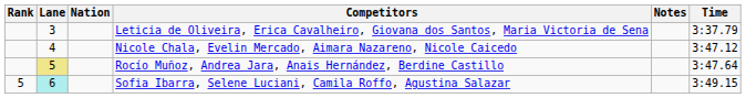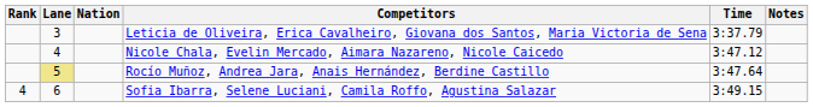columns swapped: Time <-> Notes
Sofia Ibarra, Selene Luciani, Camila Roffo, Agustina Salazar | Rank: 5 -> 4
Sofia Ibarra, Selene Luciani, Camila Roffo, Agustina Salazar | Lane: paleturquoise background -> no background
